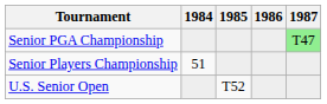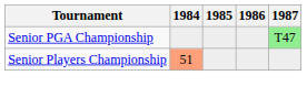Senior Players Championship | 1984: no background -> lightsalmon background
- row: U.S. Senior Open | T52
